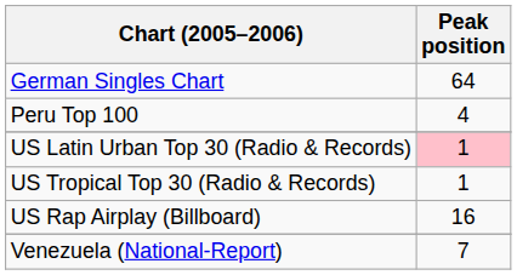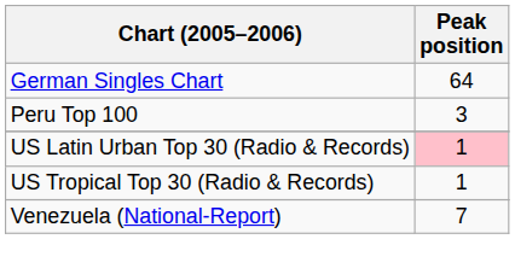Peru Top 100 | Peak position: 4 -> 3
- row: US Rap Airplay (Billboard) | 16
